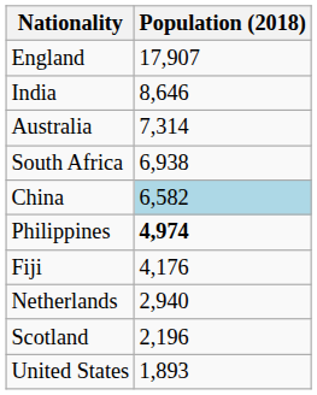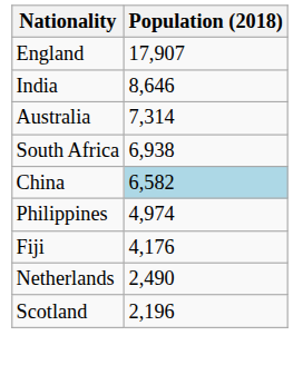Philippines | Population (2018): bold -> normal
Netherlands | Population (2018): 2,940 -> 2,490
- row: United States | 1,893
